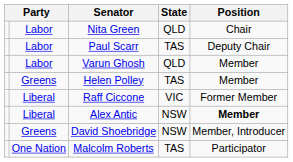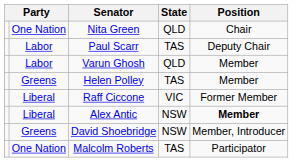Nita Green | column 2: Labor -> One Nation
